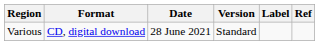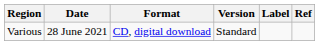columns swapped: Date <-> Format
